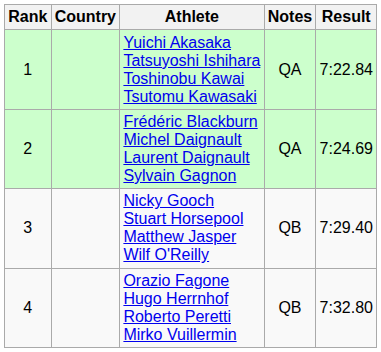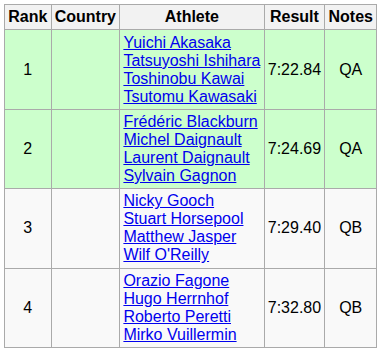columns swapped: Result <-> Notes
